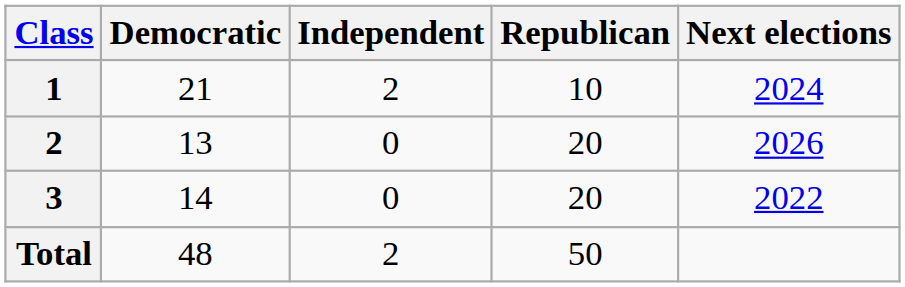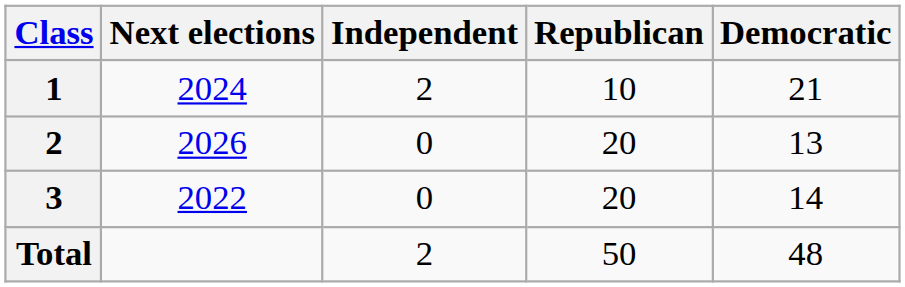columns swapped: Democratic <-> Next elections
